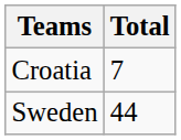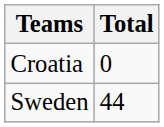Croatia | Total: 7 -> 0
